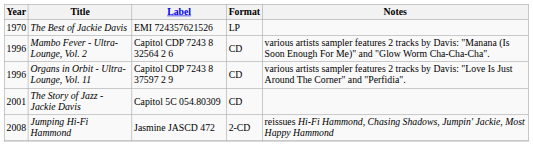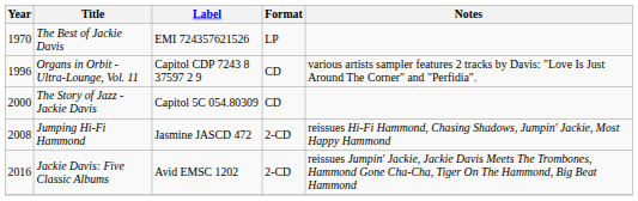- row: 1996 | Mambo Fever - Ultra-Lounge, Vol. 2 | Capitol CDP 7243 8 32564 2 6 | CD | various artists sampler features 2 tracks by Davis: "Manana (Is Soon Enough For Me)" and "Glow Worm Cha-Cha-Cha".
The Story of Jazz - Jackie Davis | Year: 2001 -> 2000
+ row: 2016 | Jackie Davis: Five Classic Albums | Avid EMSC 1202 | 2-CD | reissues Jumpin' Jackie, Jackie Davis Meets The Trombones, Hammond Gone Cha-Cha, Tiger On The Hammond, Big Beat Hammond
